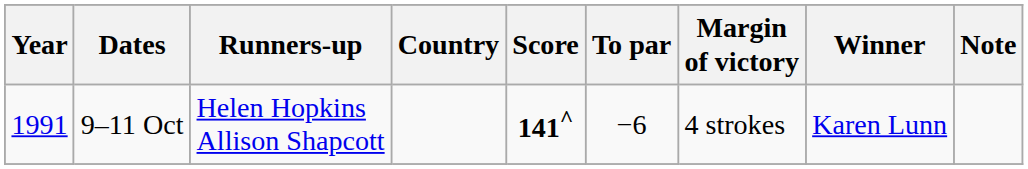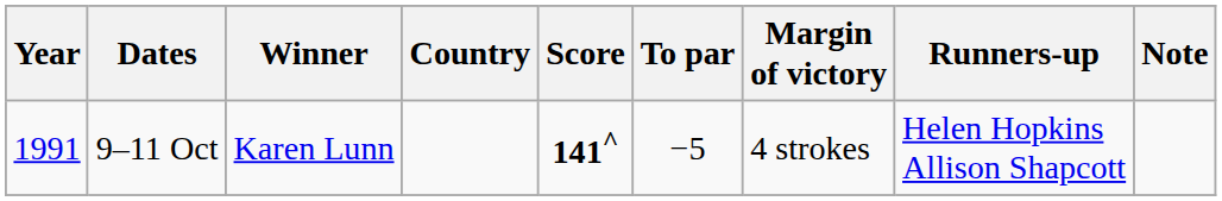columns swapped: Winner <-> Runners-up
9–11 Oct | To par: −6 -> −5
